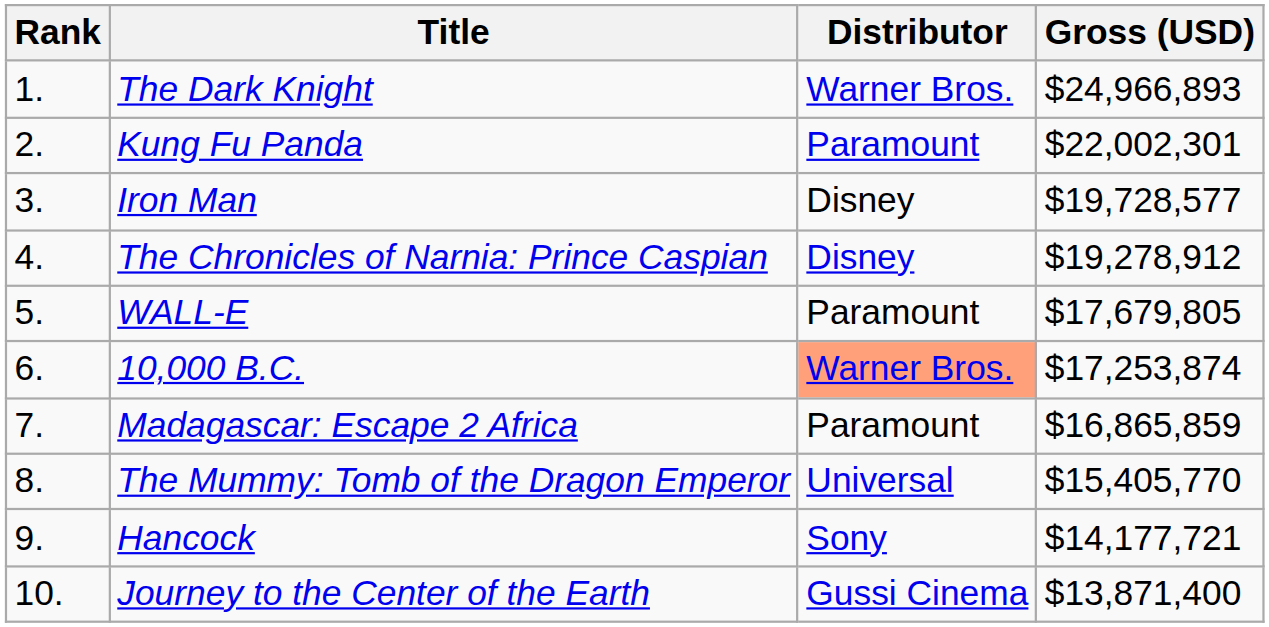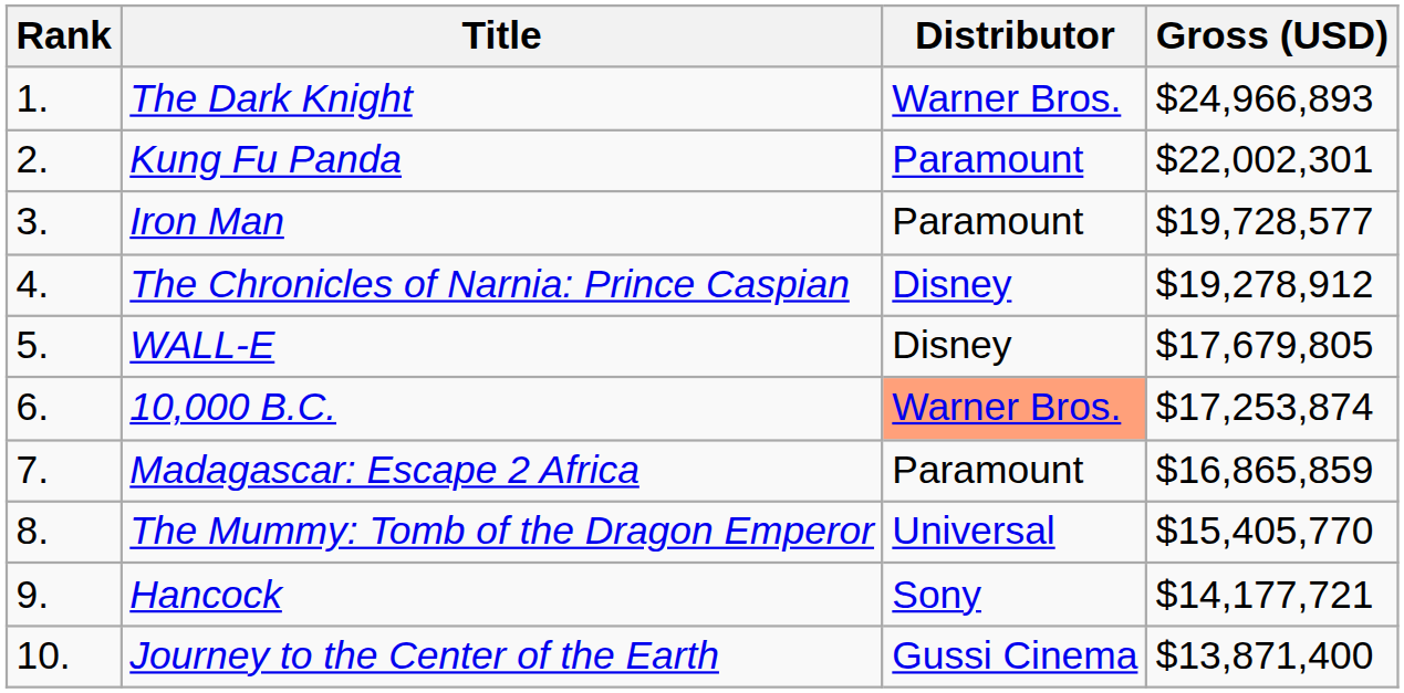Iron Man | Distributor: Disney -> Paramount
WALL-E | Distributor: Paramount -> Disney
